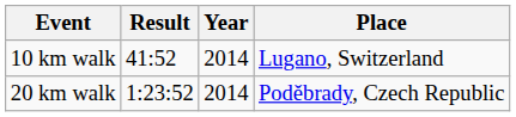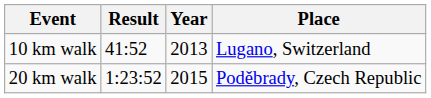10 km walk | Year: 2014 -> 2013
20 km walk | Year: 2014 -> 2015
